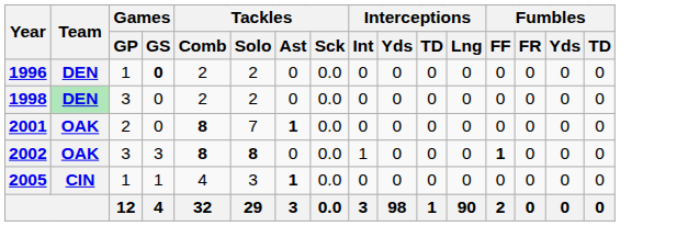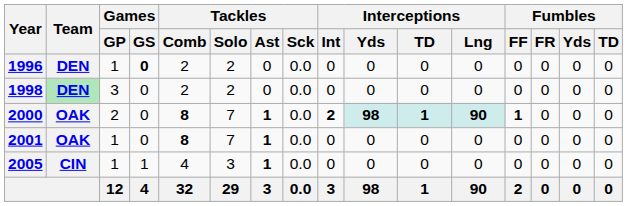+ row: 2000 | OAK | 2 | 0 | 8 | 7 | 1 | 0.0 | 2 | 98 | 1 | 90 | 1 | 0 | 0 | 0
2001 | Games / GP: 2 -> 1
- row: 2002 | OAK | 3 | 3 | 8 | 8 | 0 | 0.0 | 1 | 0 | 0 | 0 | 1 | 0 | 0 | 0
